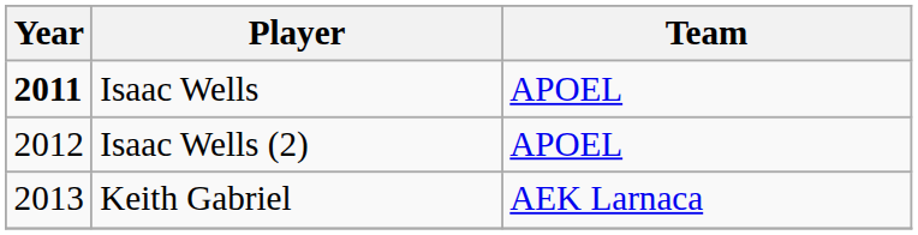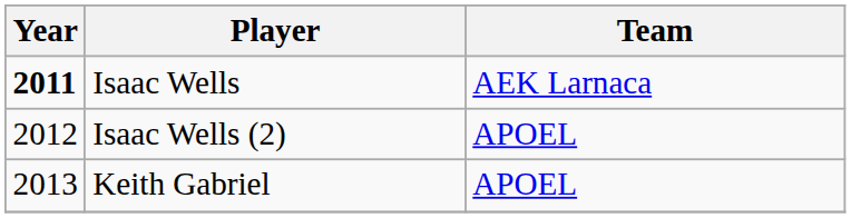Isaac Wells | Team: APOEL -> AEK Larnaca
Keith Gabriel | Team: AEK Larnaca -> APOEL
